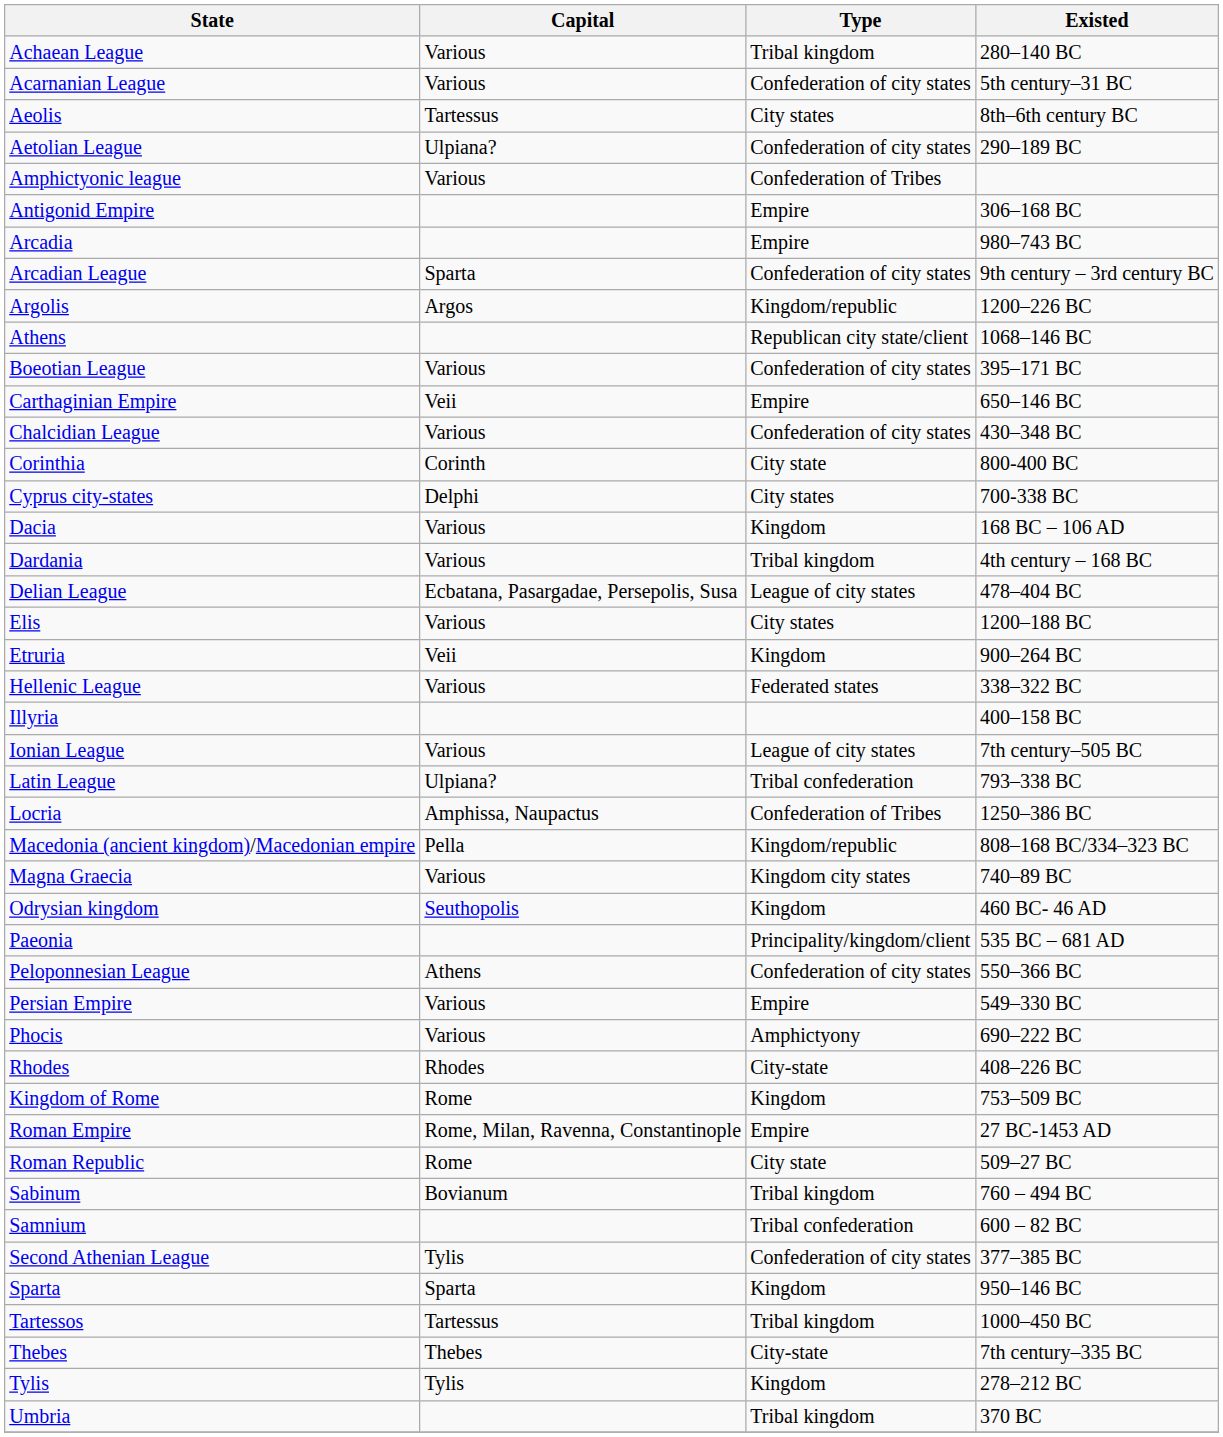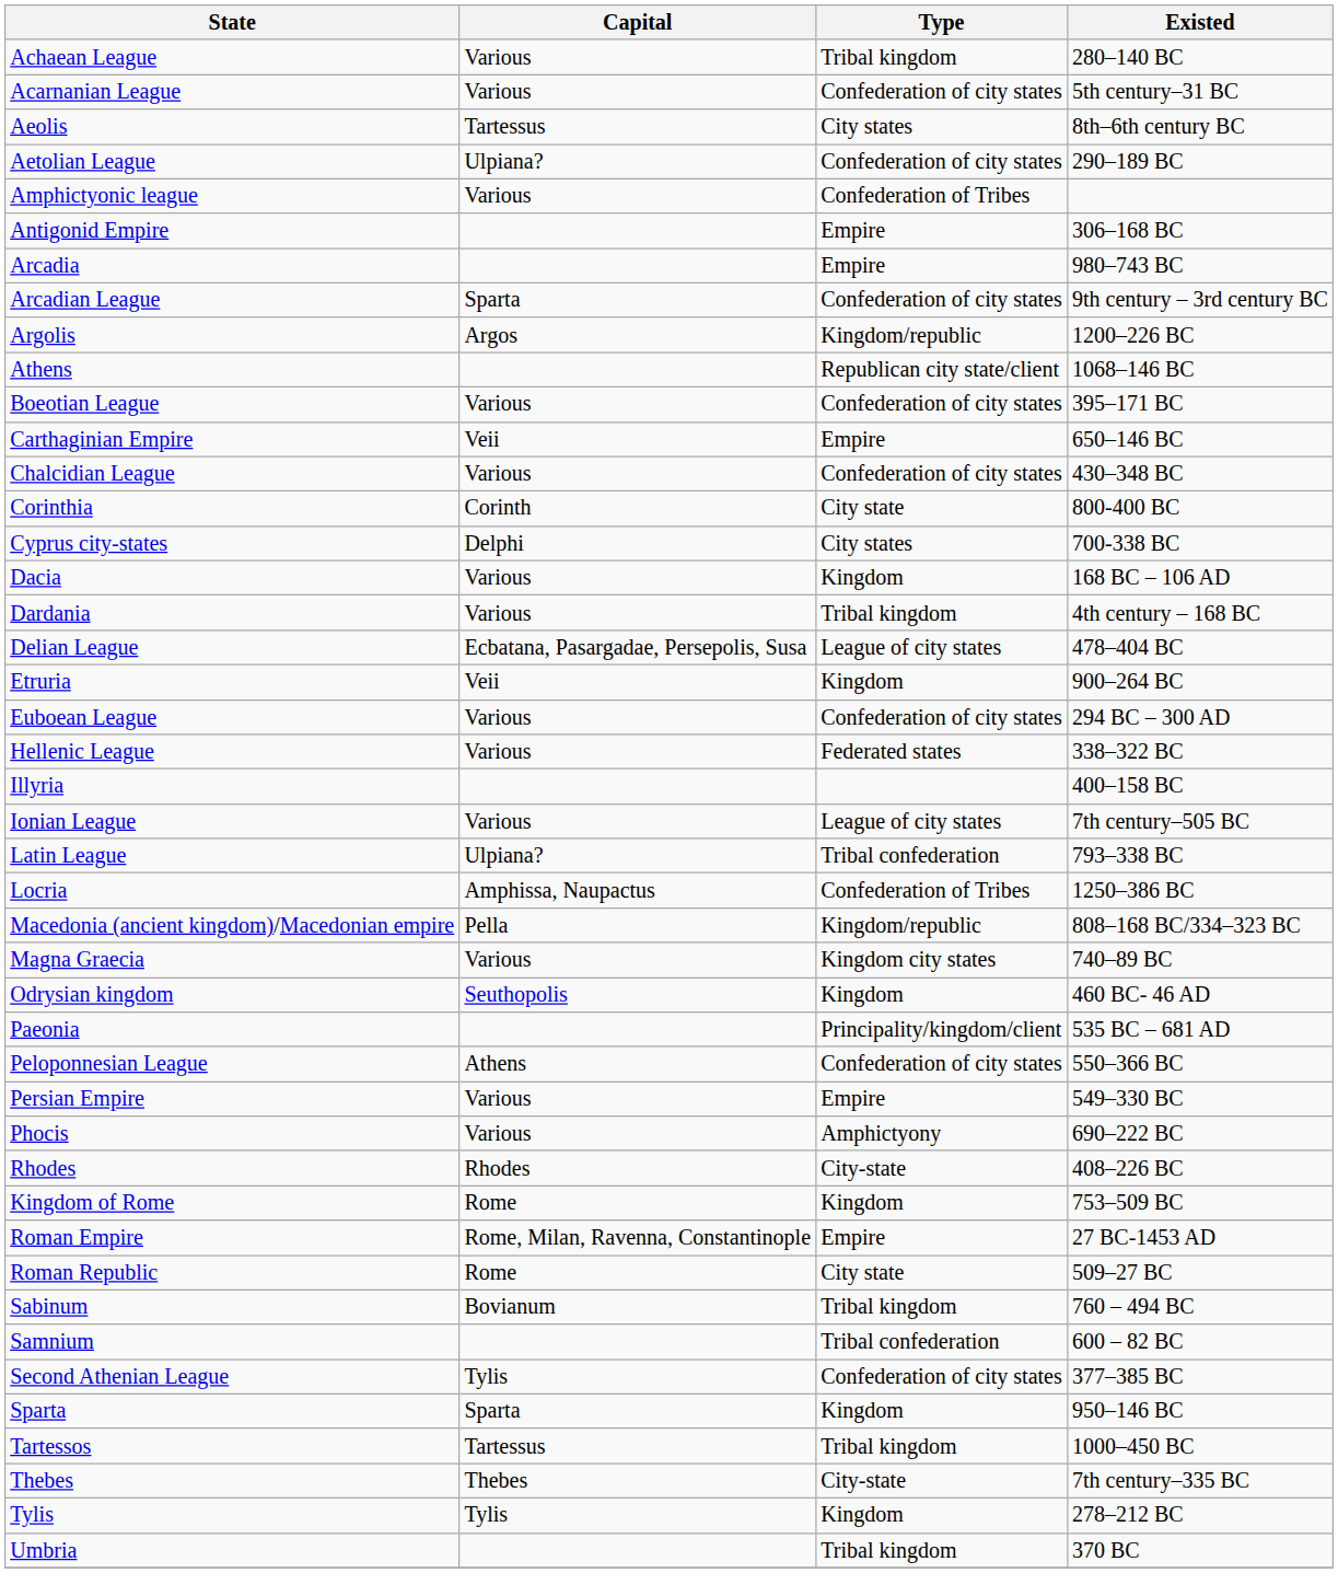- row: Elis | Various | City states | 1200–188 BC
+ row: Euboean League | Various | Confederation of city states | 294 BC – 300 AD
